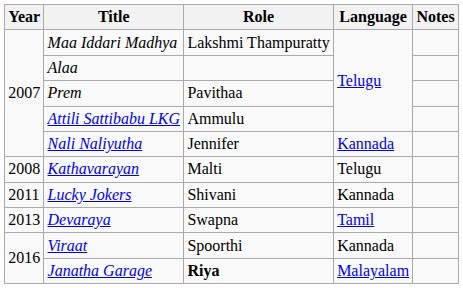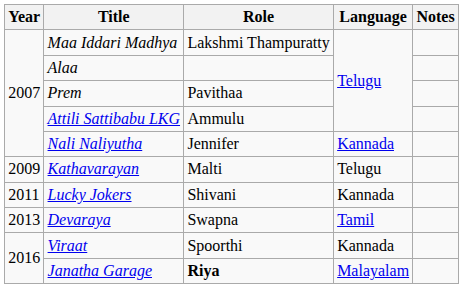Kathavarayan | Year: 2008 -> 2009
